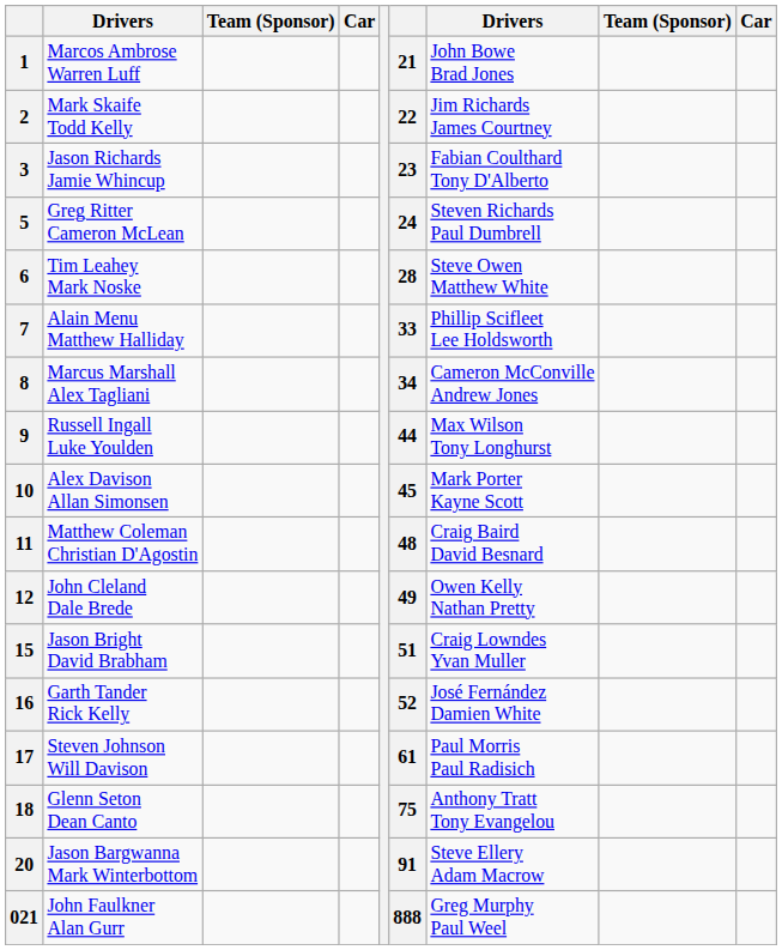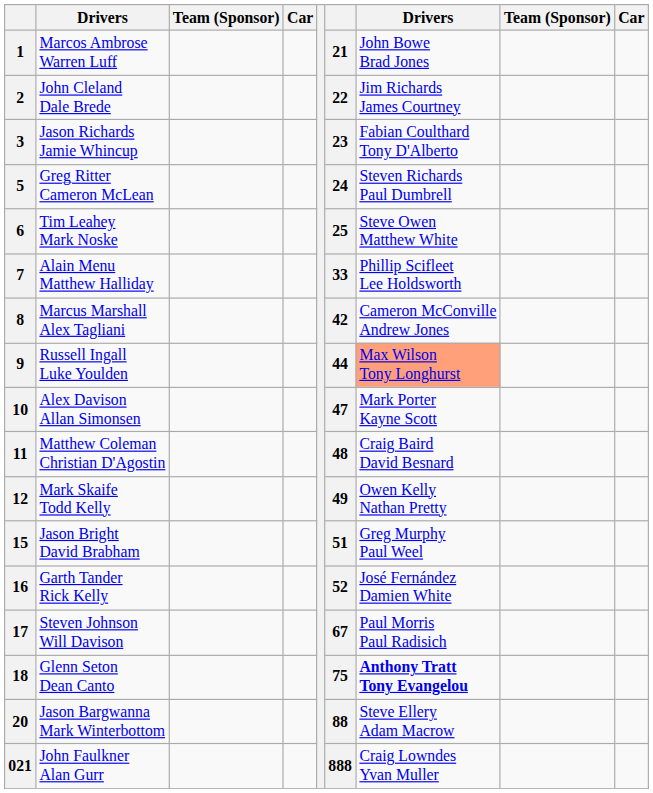2 | column 2: Mark Skaife Todd Kelly -> John Cleland Dale Brede
6 | column 6: 28 -> 25
8 | column 6: 34 -> 42
9 | column 7: no background -> lightsalmon background
10 | column 6: 45 -> 47
12 | column 2: John Cleland Dale Brede -> Mark Skaife Todd Kelly
15 | column 7: Craig Lowndes Yvan Muller -> Greg Murphy Paul Weel
17 | column 6: 61 -> 67
18 | column 7: normal -> bold
20 | column 6: 91 -> 88
021 | column 7: Greg Murphy Paul Weel -> Craig Lowndes Yvan Muller
